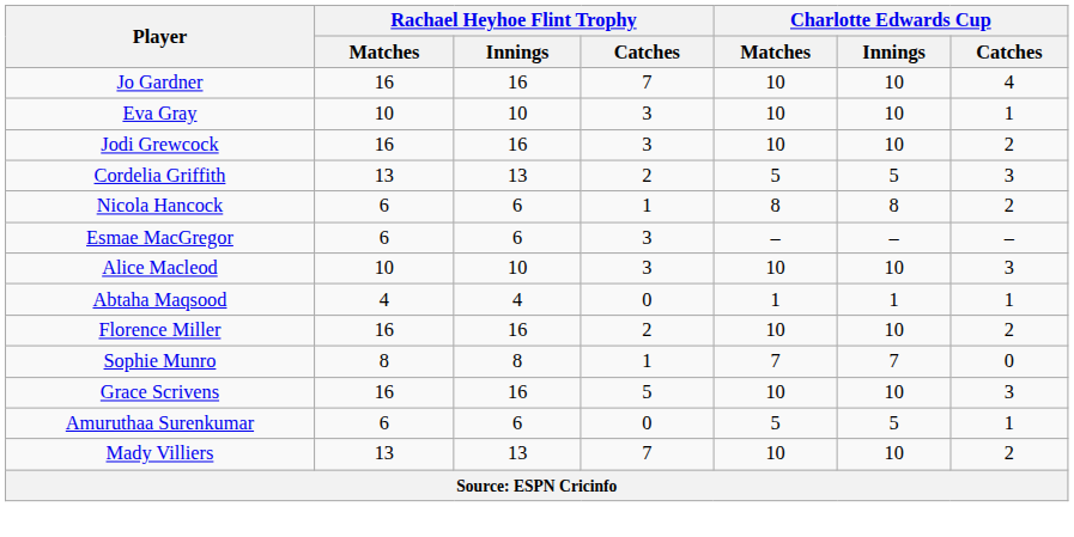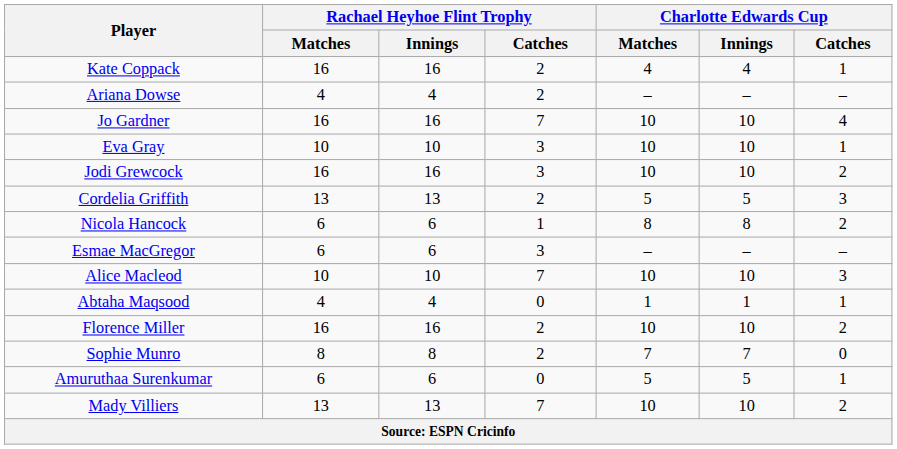+ row: Kate Coppack | 16 | 16 | 2 | 4 | 4 | 1
+ row: Ariana Dowse | 4 | 4 | 2 | – | – | –
Alice Macleod | Rachael Heyhoe Flint Trophy / Catches: 3 -> 7
Sophie Munro | Rachael Heyhoe Flint Trophy / Catches: 1 -> 2
- row: Grace Scrivens | 16 | 16 | 5 | 10 | 10 | 3
